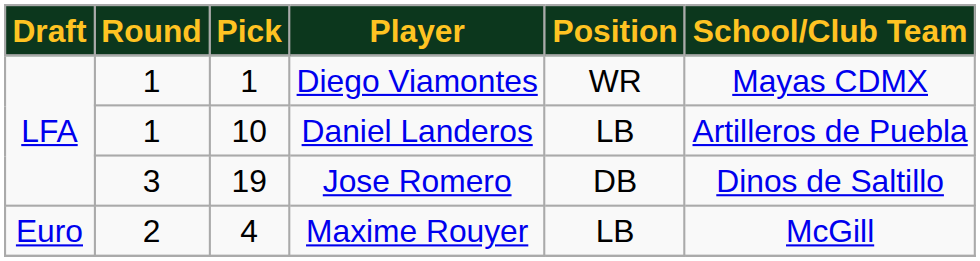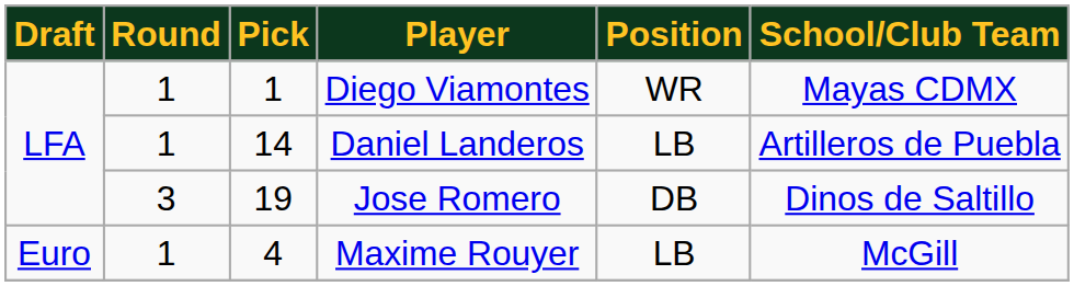Daniel Landeros | Pick: 10 -> 14
Maxime Rouyer | Round: 2 -> 1
